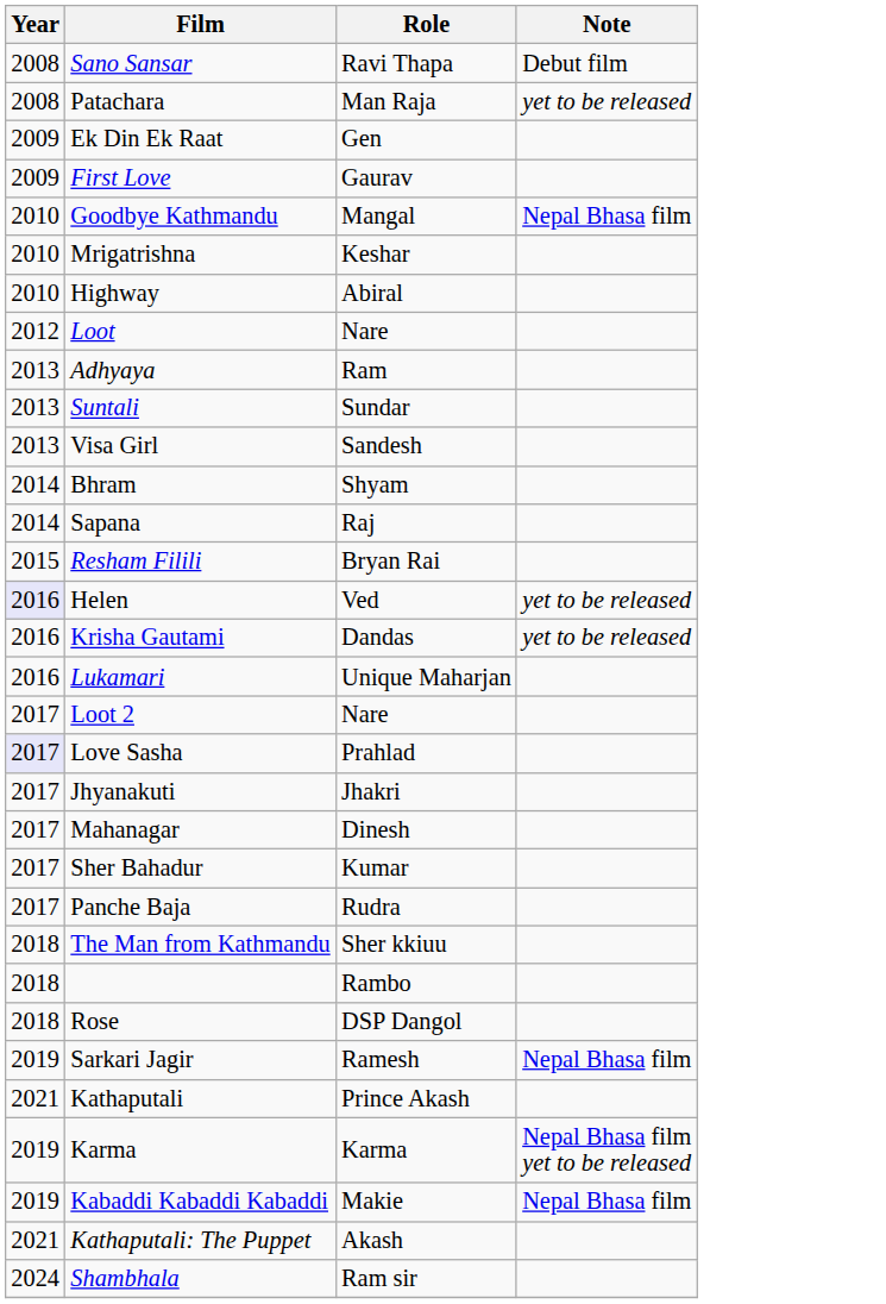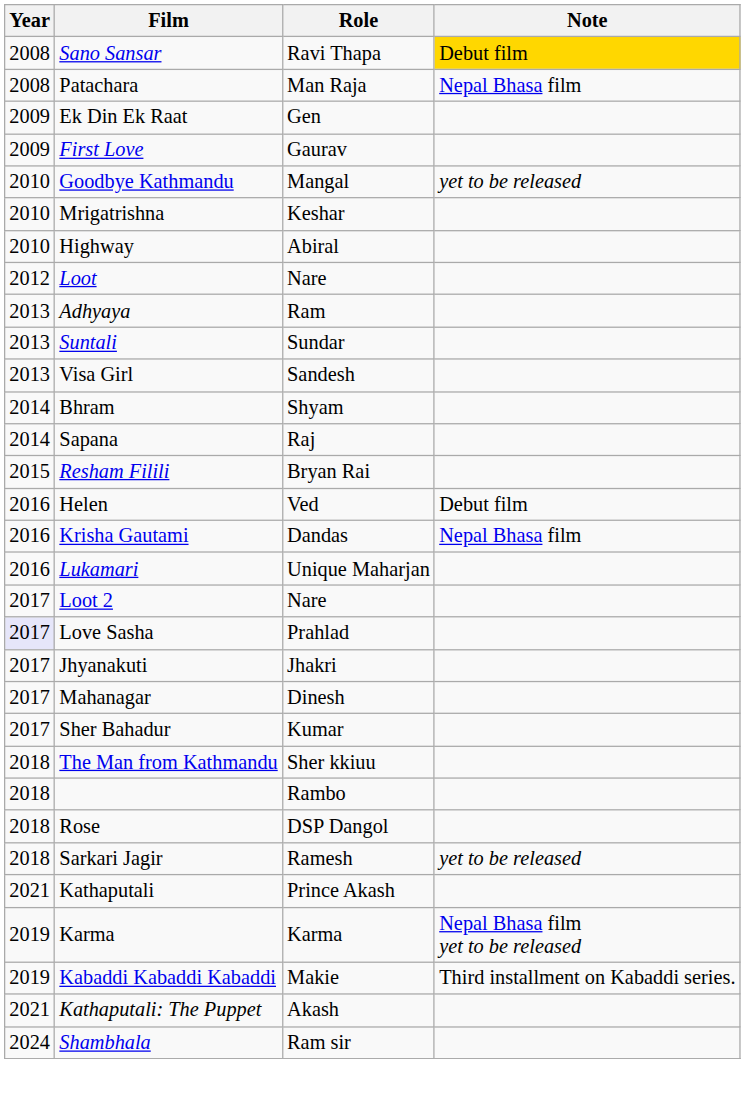Sano Sansar | Note: no background -> gold background
Patachara | Note: yet to be released -> Nepal Bhasa film
Goodbye Kathmandu | Note: Nepal Bhasa film -> yet to be released
Helen | Year: lavender background -> no background
Helen | Note: yet to be released -> Debut film
Krisha Gautami | Note: yet to be released -> Nepal Bhasa film
- row: 2017 | Panche Baja | Rudra
Sarkari Jagir | Year: 2019 -> 2018
Sarkari Jagir | Note: Nepal Bhasa film -> yet to be released
Kabaddi Kabaddi Kabaddi | Note: Nepal Bhasa film -> Third installment on Kabaddi series.
